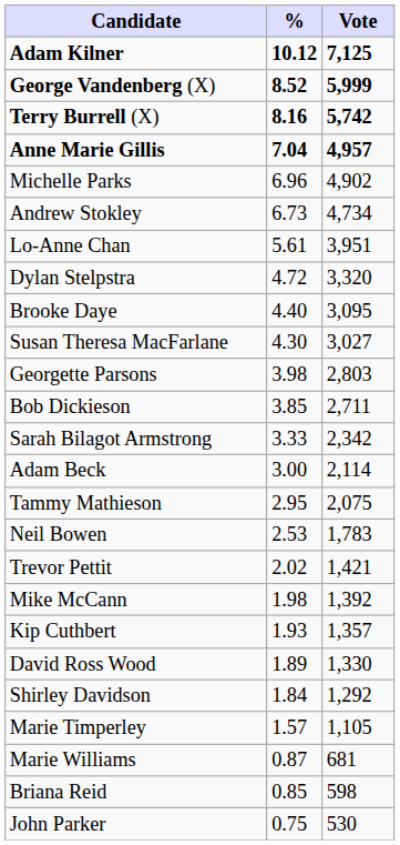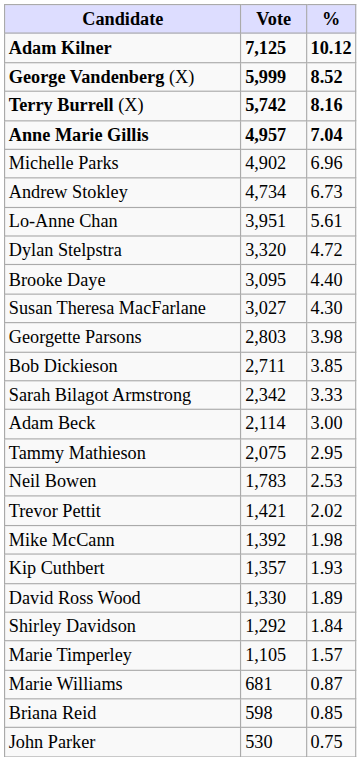columns swapped: Vote <-> %
